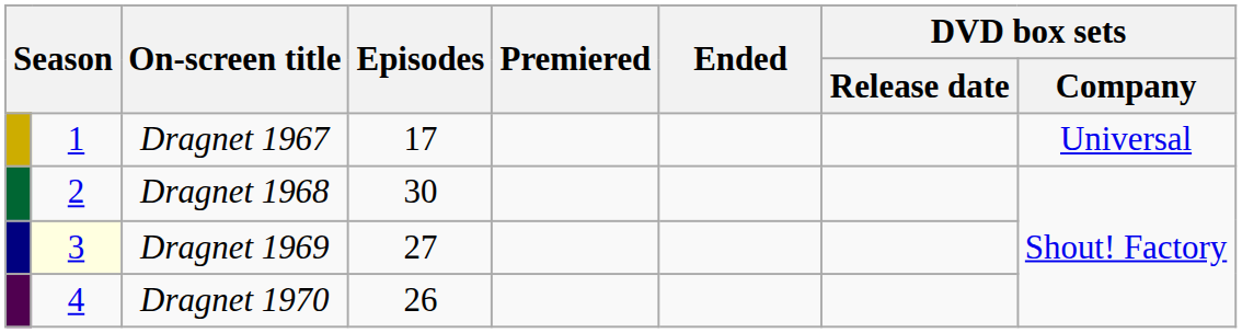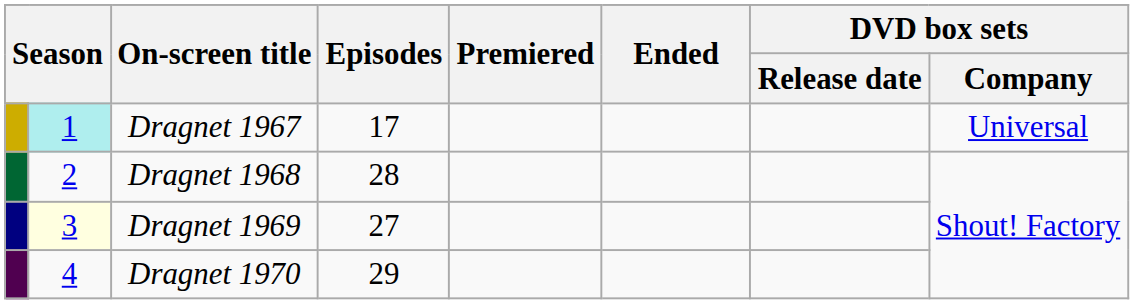Dragnet 1967 | column 2: no background -> paleturquoise background
Dragnet 1968 | Episodes: 30 -> 28
Dragnet 1970 | Episodes: 26 -> 29
